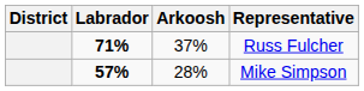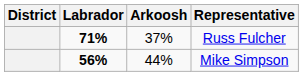Mike Simpson | Labrador: 57% -> 56%
Mike Simpson | Arkoosh: 28% -> 44%
